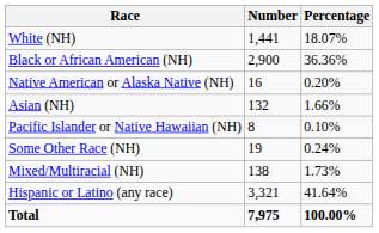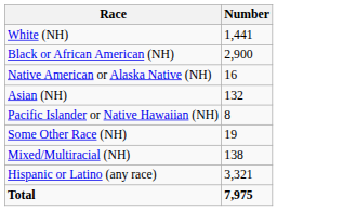- column: Percentage | 18.07% | 36.36% | 0.20% | 1.66% | 0.10% | 0.24% | 1.73% | 41.64% | 100.00%
